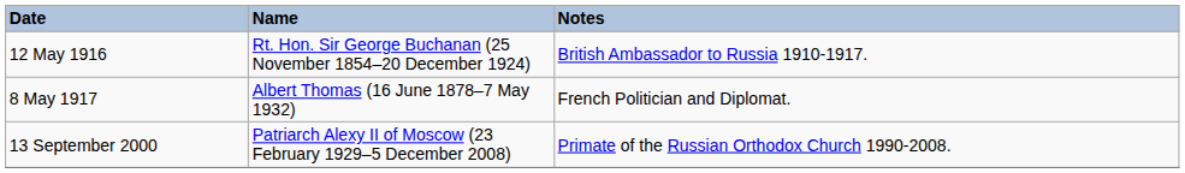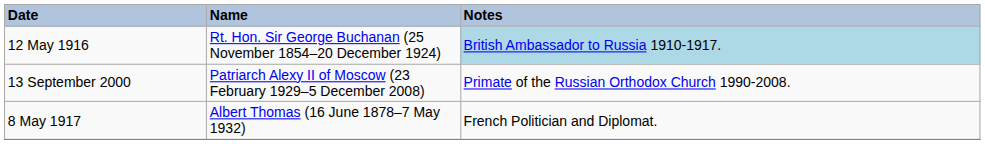12 May 1916 | Notes: no background -> lightblue background
rows swapped: 8 May 1917 <-> 13 September 2000
